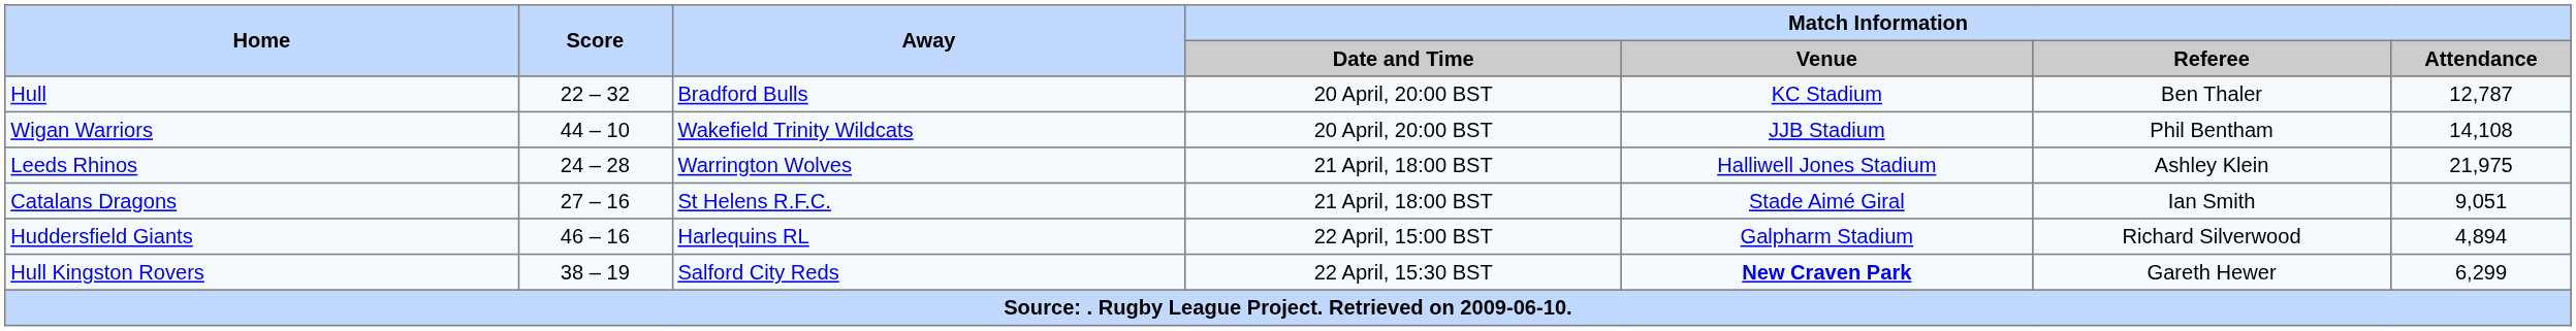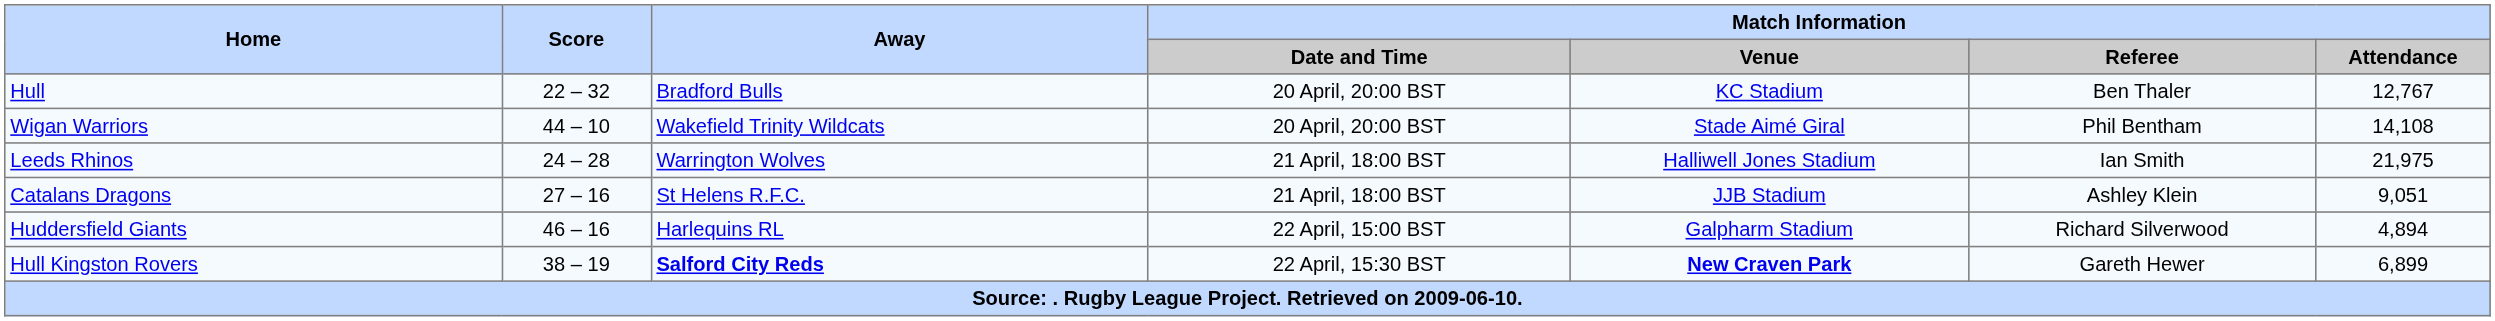Hull | Match Information / Attendance: 12,787 -> 12,767
Wigan Warriors | Match Information / Venue: JJB Stadium -> Stade Aimé Giral
Leeds Rhinos | Match Information / Referee: Ashley Klein -> Ian Smith
Catalans Dragons | Match Information / Venue: Stade Aimé Giral -> JJB Stadium
Catalans Dragons | Match Information / Referee: Ian Smith -> Ashley Klein
Hull Kingston Rovers | Away: normal -> bold
Hull Kingston Rovers | Match Information / Attendance: 6,299 -> 6,899
